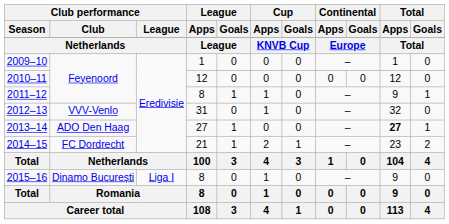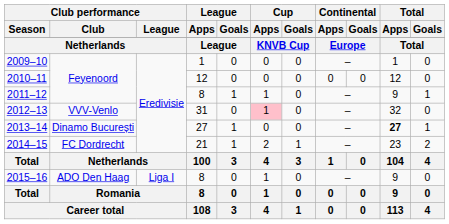2012–13 | Cup / Apps: no background -> pink background
2013–14 | Club performance / Club: ADO Den Haag -> Dinamo București
2015–16 | Club performance / Club: Dinamo București -> ADO Den Haag
